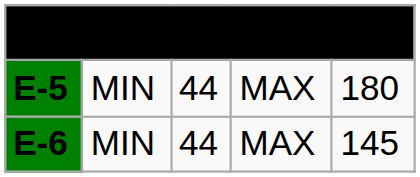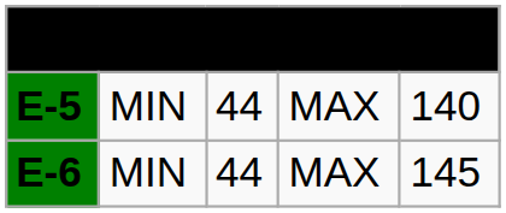E-5 | column 5: 180 -> 140
